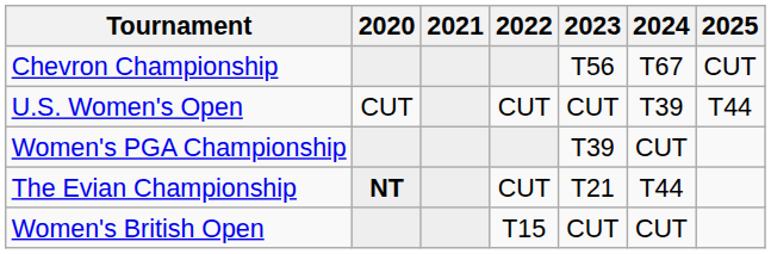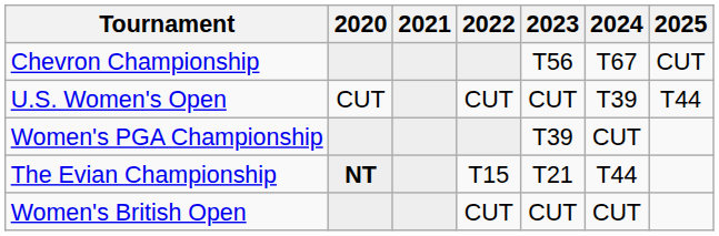The Evian Championship | 2022: CUT -> T15
Women's British Open | 2022: T15 -> CUT
